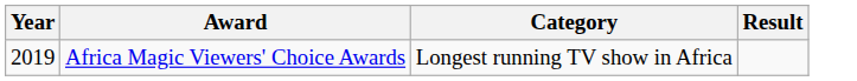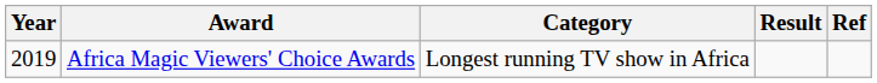+ column: Ref
